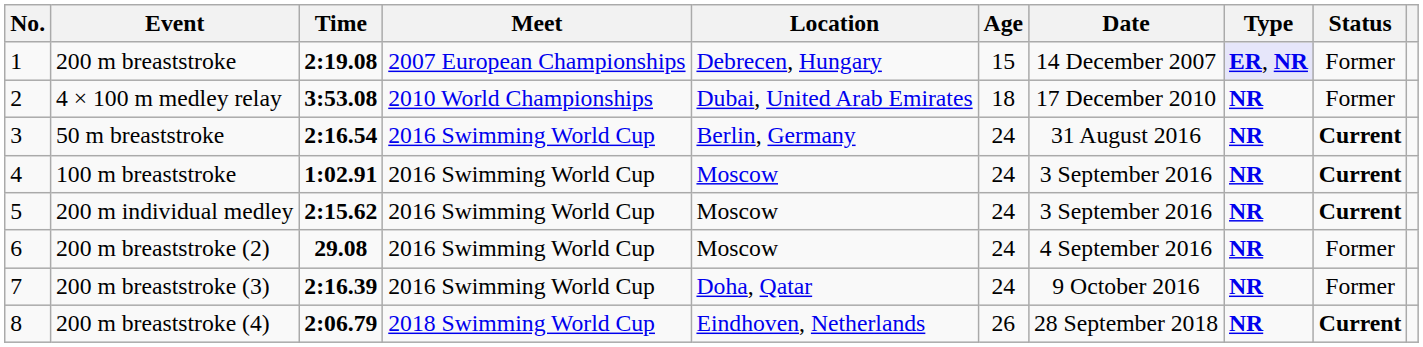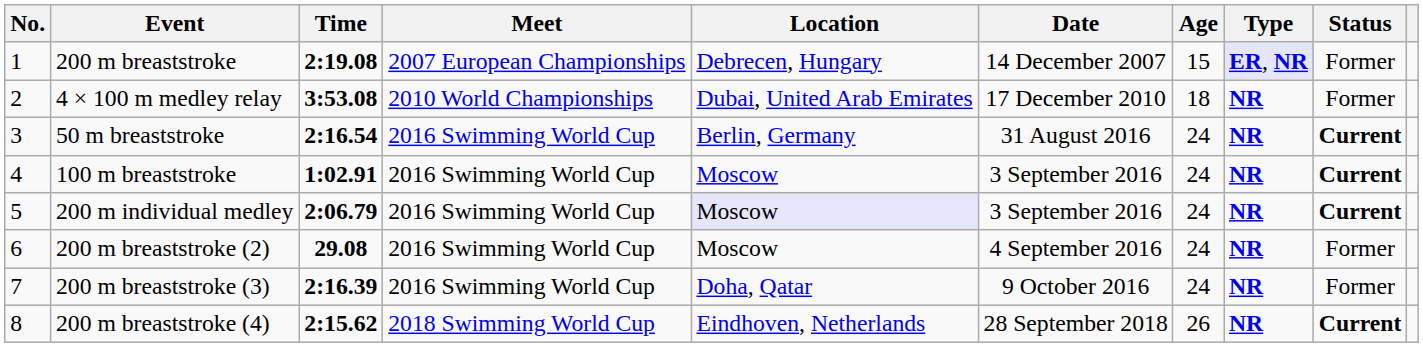columns swapped: Date <-> Age
200 m individual medley | Time: 2:15.62 -> 2:06.79
200 m individual medley | Location: no background -> lavender background
200 m breaststroke (4) | Time: 2:06.79 -> 2:15.62
